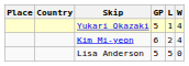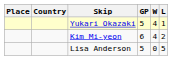columns swapped: W <-> L
